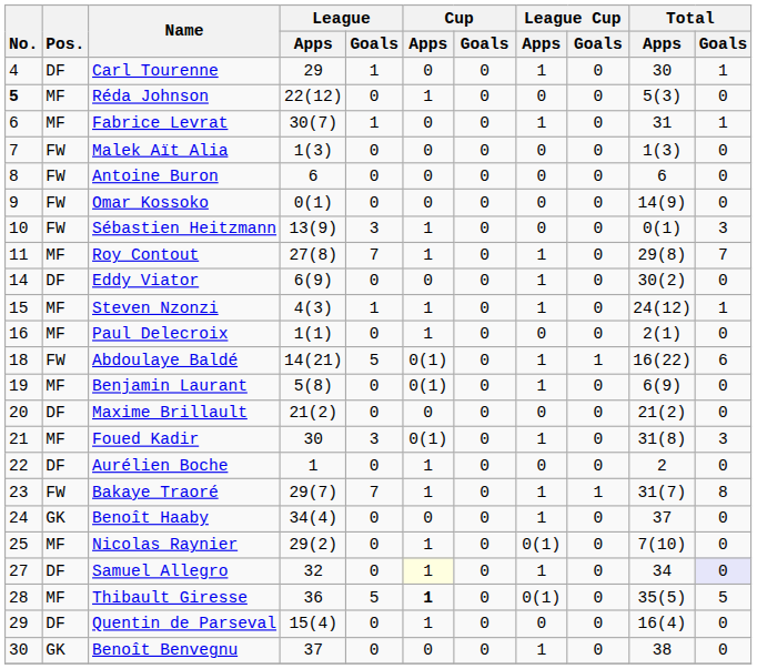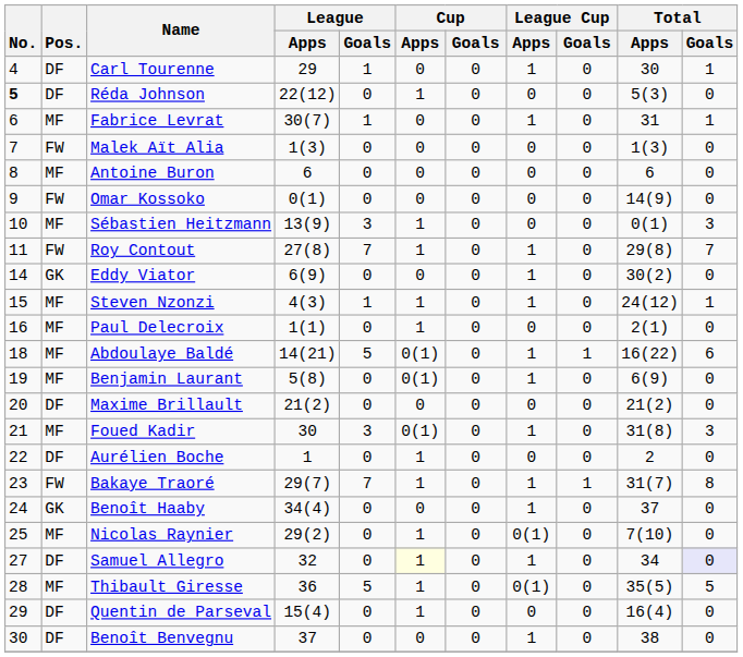Réda Johnson | Pos.: MF -> DF
Antoine Buron | Pos.: FW -> MF
Sébastien Heitzmann | Pos.: FW -> MF
Roy Contout | Pos.: MF -> FW
Eddy Viator | Pos.: DF -> GK
Abdoulaye Baldé | Pos.: FW -> MF
Thibault Giresse | Cup / Apps: bold -> normal
Benoît Benvegnu | Pos.: GK -> DF
